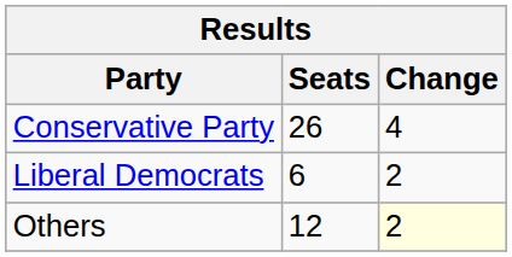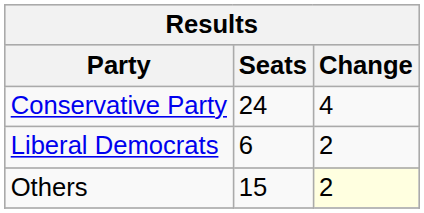Conservative Party | Seats: 26 -> 24
Others | Seats: 12 -> 15
